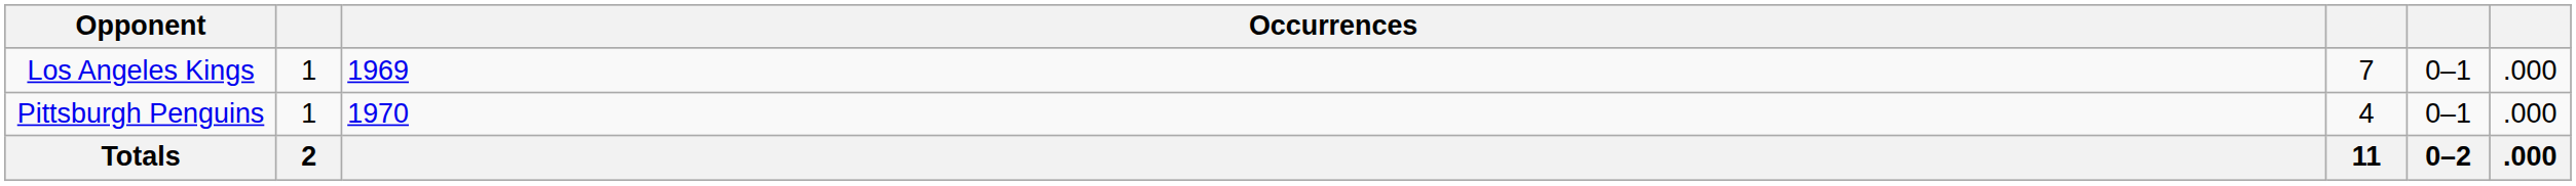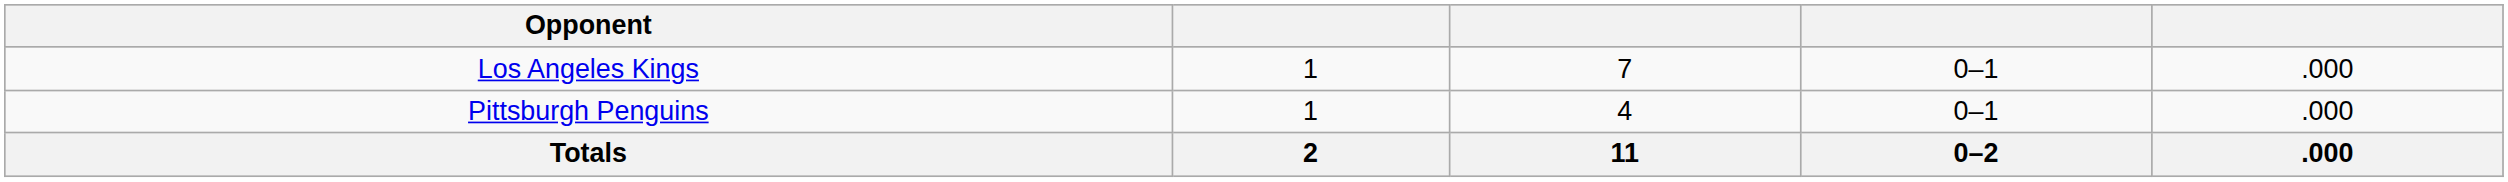- column: Occurrences | 1969 | 1970
